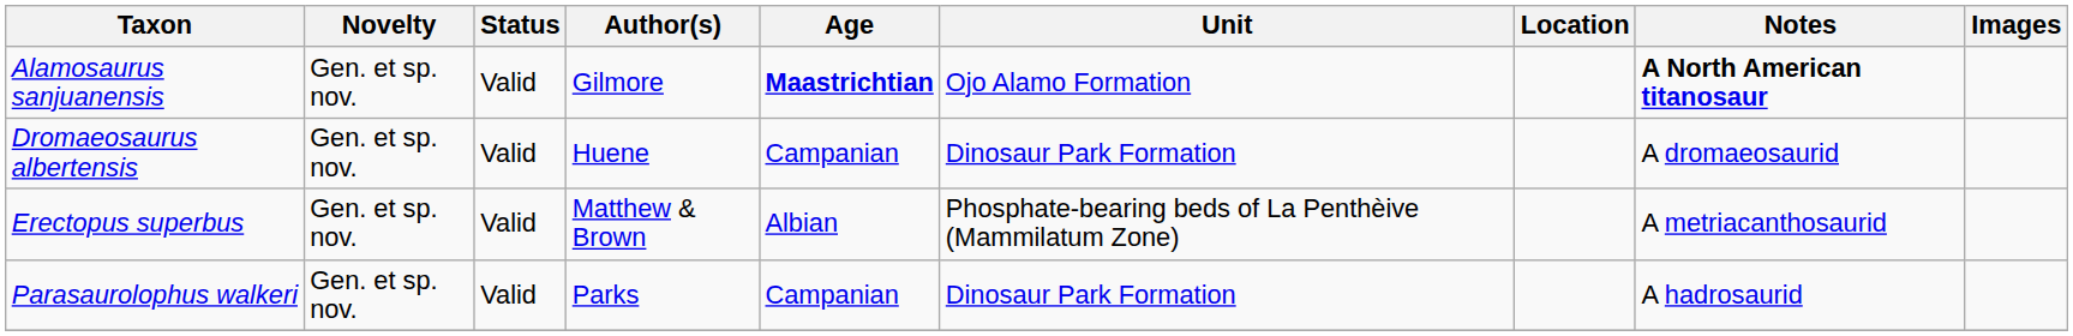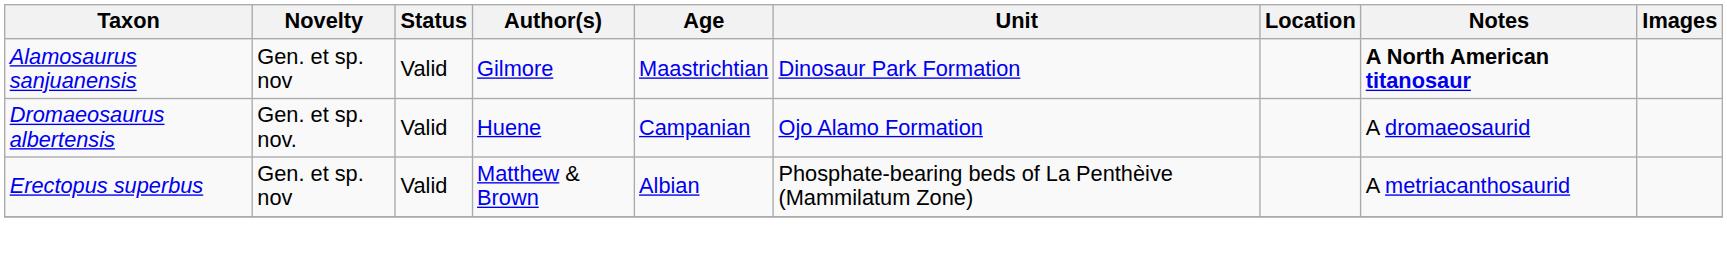Alamosaurus sanjuanensis | Novelty: Gen. et sp. nov. -> Gen. et sp. nov
Alamosaurus sanjuanensis | Age: bold -> normal
Alamosaurus sanjuanensis | Unit: Ojo Alamo Formation -> Dinosaur Park Formation
Dromaeosaurus albertensis | Unit: Dinosaur Park Formation -> Ojo Alamo Formation
Erectopus superbus | Novelty: Gen. et sp. nov. -> Gen. et sp. nov
- row: Parasaurolophus walkeri | Gen. et sp. nov. | Valid | Parks | Campanian | Dinosaur Park Formation | A hadrosaurid
